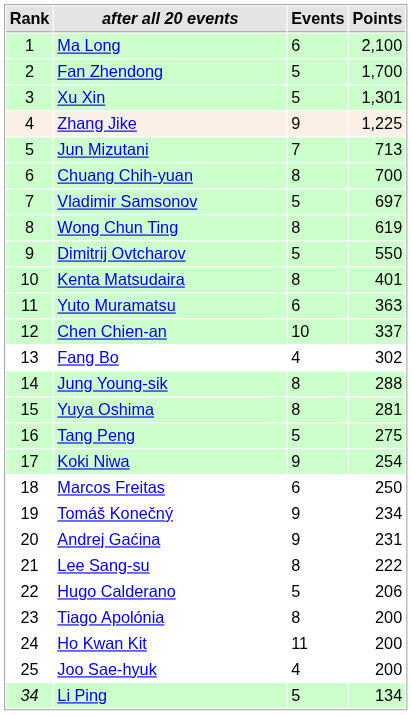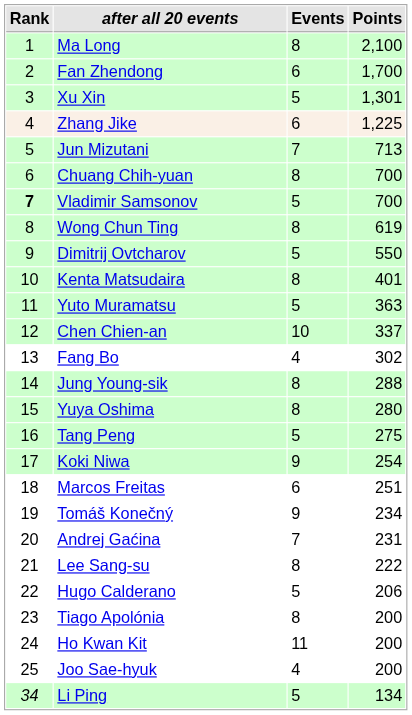Ma Long | Events: 6 -> 8
Fan Zhendong | Events: 5 -> 6
Zhang Jike | Events: 9 -> 6
Vladimir Samsonov | Rank: normal -> bold
Vladimir Samsonov | Points: 697 -> 700
Yuto Muramatsu | Events: 6 -> 5
Yuya Oshima | Points: 281 -> 280
Marcos Freitas | Points: 250 -> 251
Andrej Gaćina | Events: 9 -> 7
